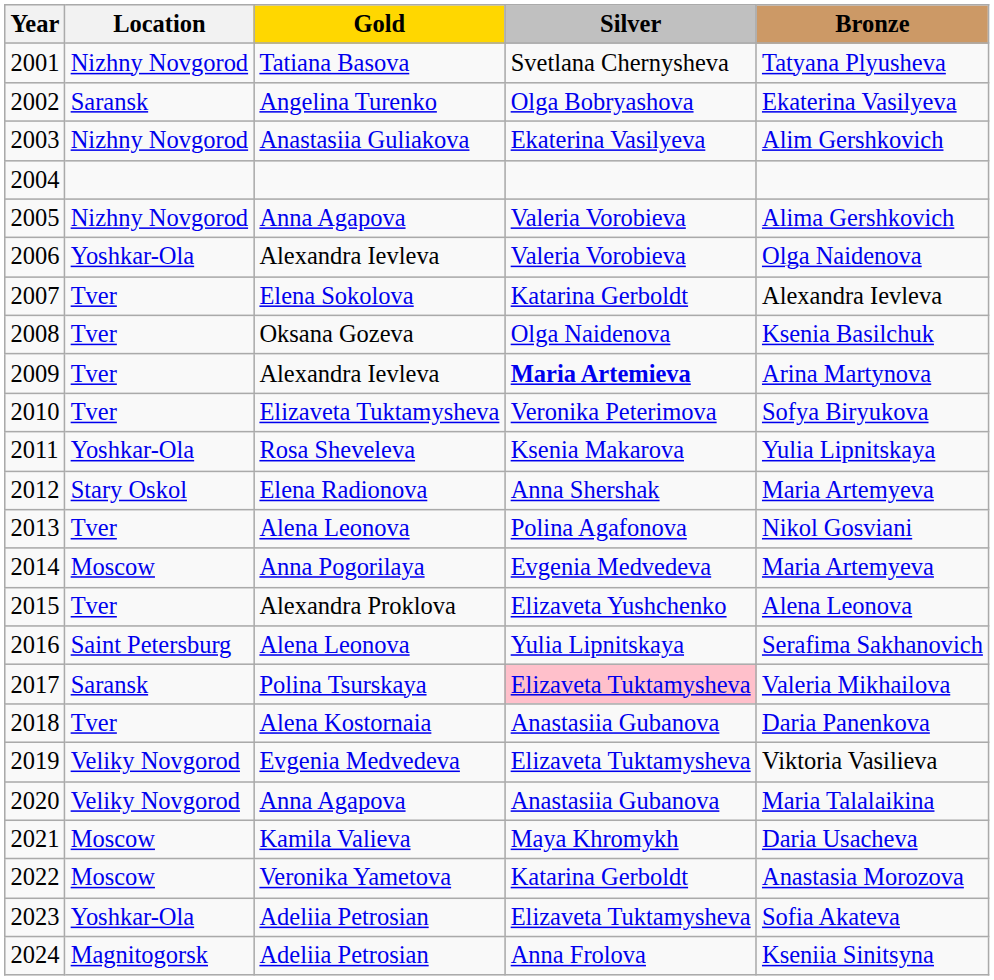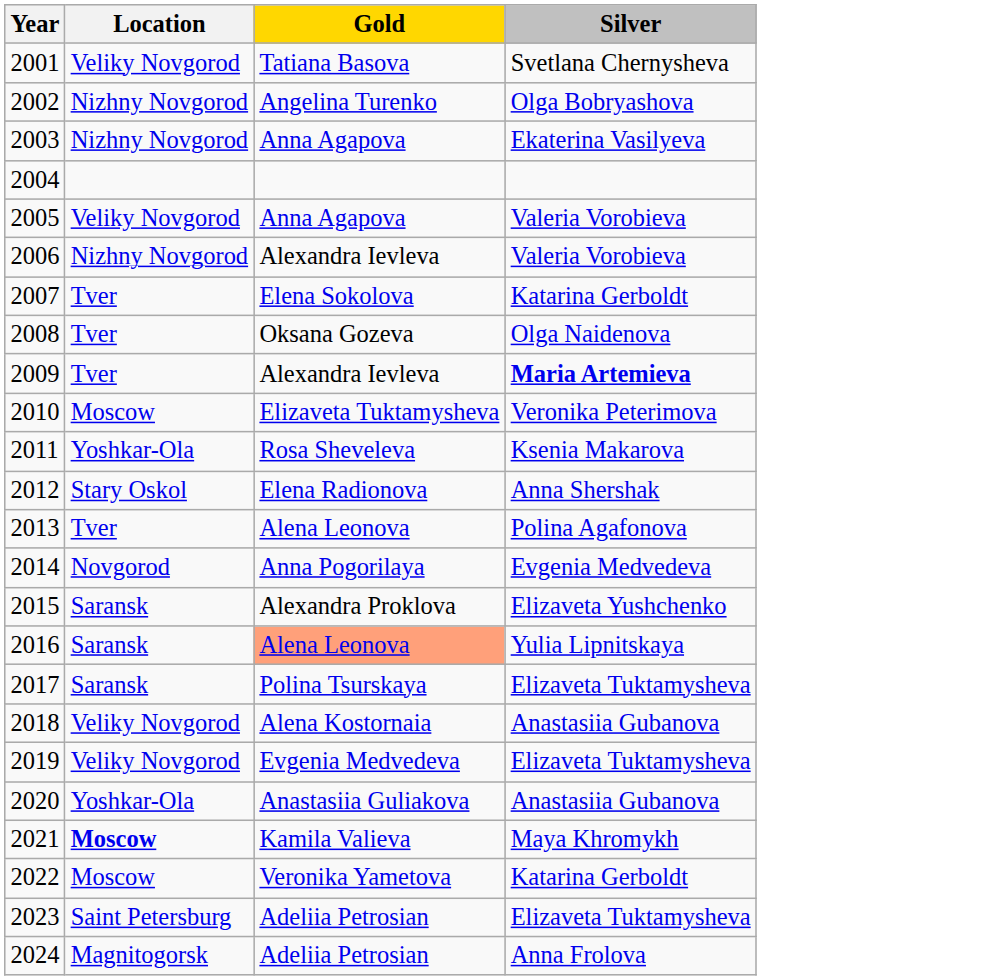- column: Bronze | Tatyana Plyusheva | Ekaterina Vasilyeva | Alim Gershkovich | Alima Gershkovich | Olga Naidenova | Alexandra Ievleva | Ksenia Basilchuk | Arina Martynova | Sofya Biryukova | Yulia Lipnitskaya | Maria Artemyeva | Nikol Gosviani | Maria Artemyeva | Alena Leonova | Serafima Sakhanovich | Valeria Mikhailova | Daria Panenkova | Viktoria Vasilieva | Maria Talalaikina | Daria Usacheva | Anastasia Morozova | Sofia Akateva | Kseniia Sinitsyna
2001 | Location: Nizhny Novgorod -> Veliky Novgorod
2002 | Location: Saransk -> Nizhny Novgorod
2003 | Gold: Anastasiia Guliakova -> Anna Agapova
2005 | Location: Nizhny Novgorod -> Veliky Novgorod
2006 | Location: Yoshkar-Ola -> Nizhny Novgorod
2010 | Location: Tver -> Moscow
2014 | Location: Moscow -> Novgorod
2015 | Location: Tver -> Saransk
2016 | Location: Saint Petersburg -> Saransk
2016 | Gold: no background -> lightsalmon background
2017 | Silver: pink background -> no background
2018 | Location: Tver -> Veliky Novgorod
2020 | Location: Veliky Novgorod -> Yoshkar-Ola
2020 | Gold: Anna Agapova -> Anastasiia Guliakova
2021 | Location: normal -> bold
2023 | Location: Yoshkar-Ola -> Saint Petersburg
